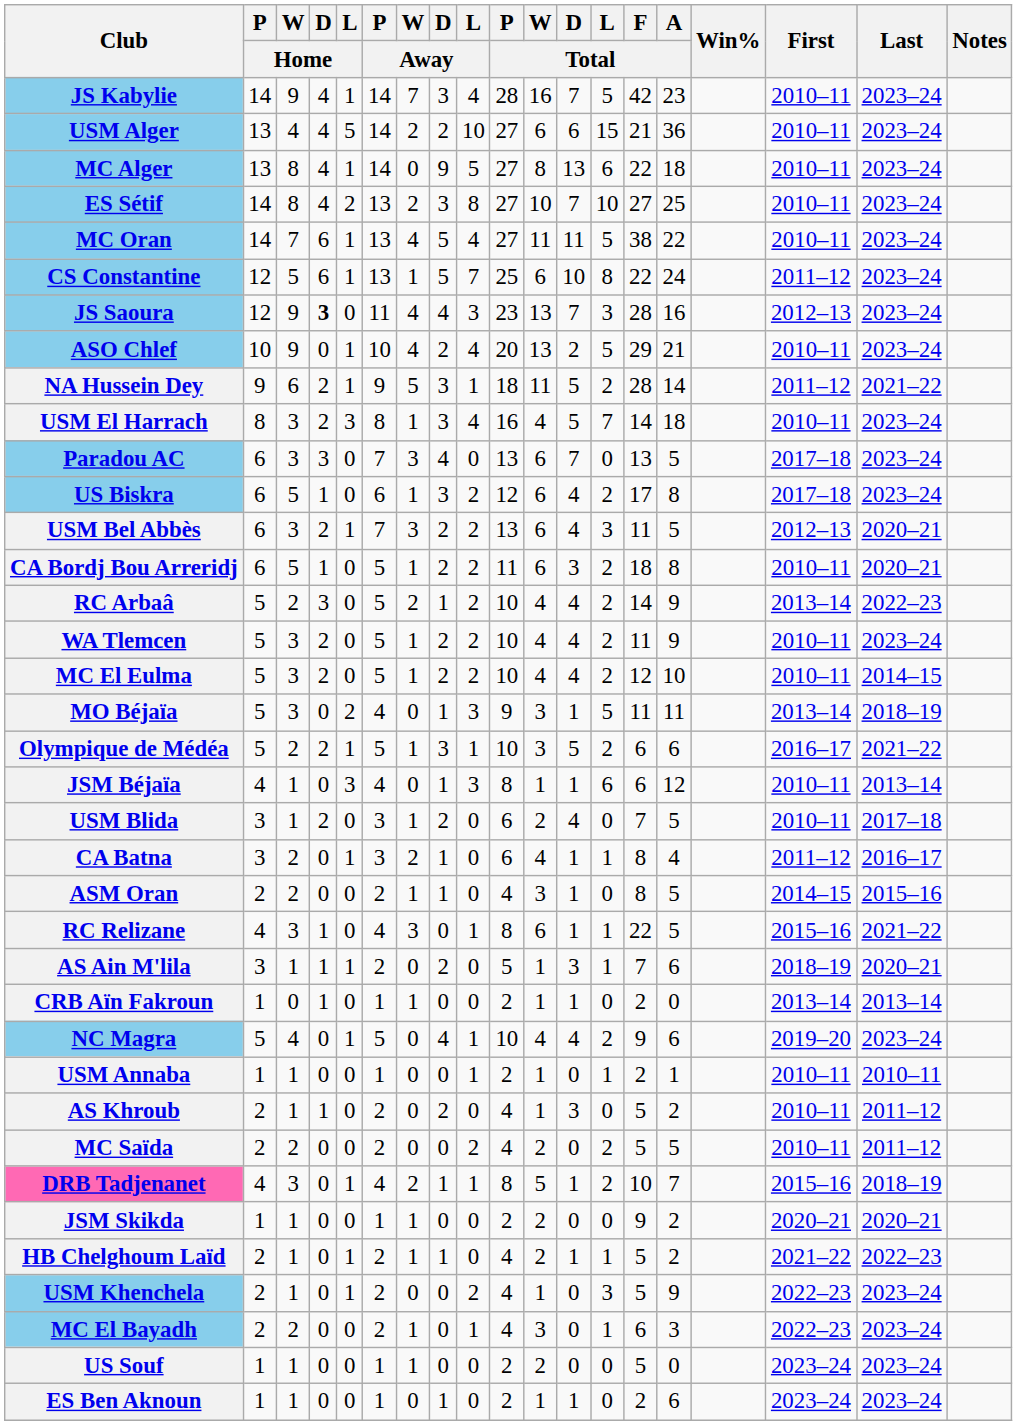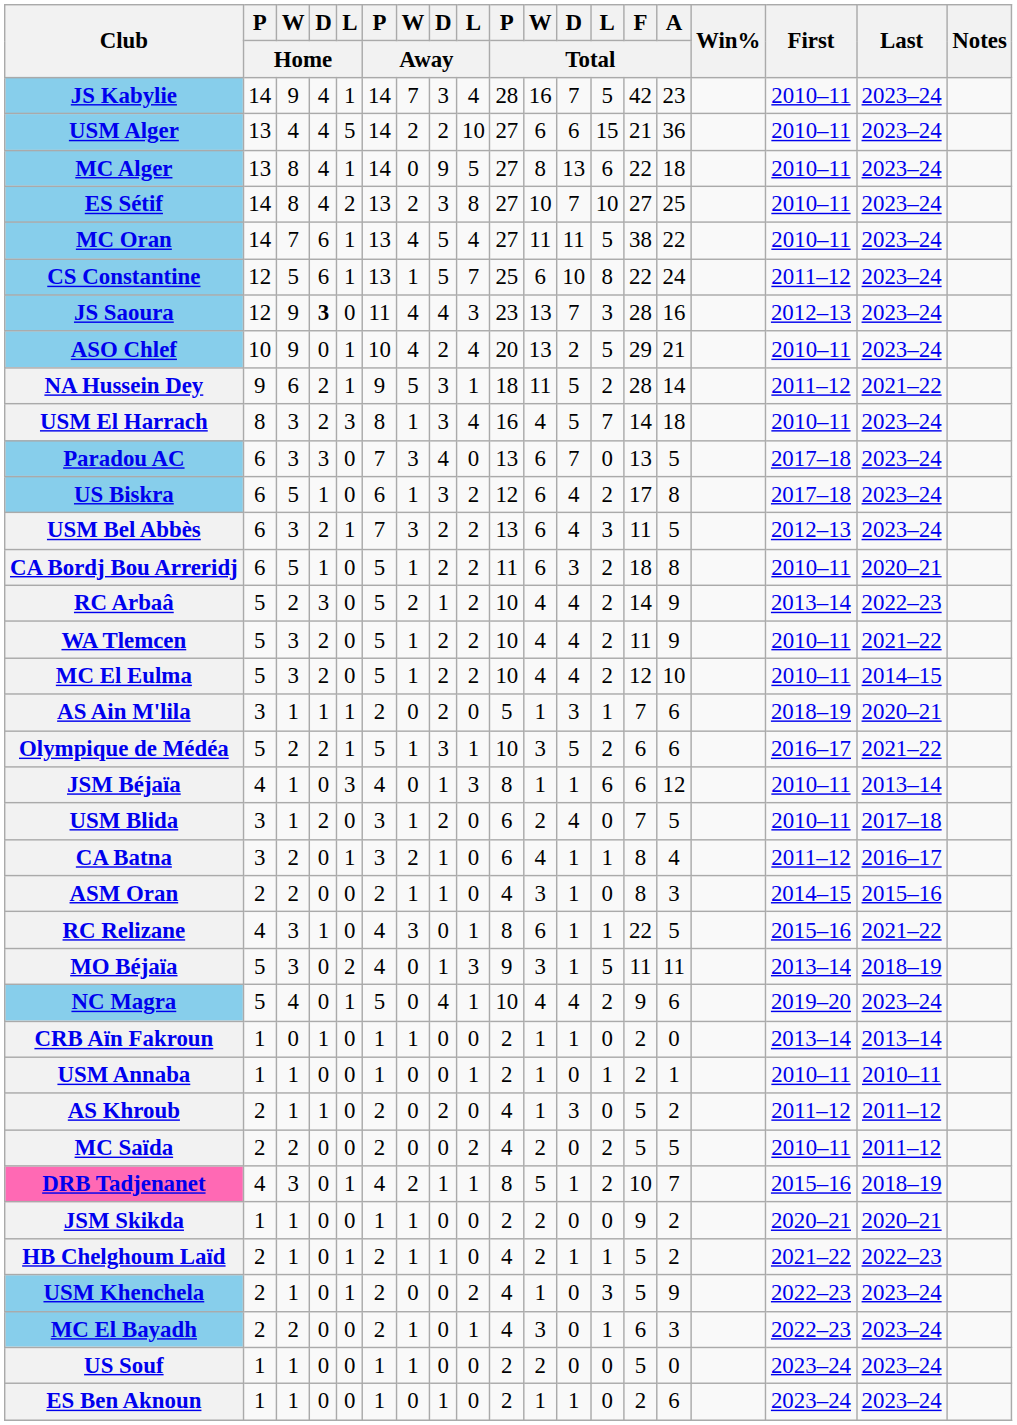USM Bel Abbès | Last: 2020–21 -> 2023–24
WA Tlemcen | Last: 2023–24 -> 2021–22
rows swapped: MO Béjaïa <-> AS Ain M'lila
ASM Oran | A / Total: 5 -> 3
rows swapped: NC Magra <-> CRB Aïn Fakroun
AS Khroub | First: 2010–11 -> 2011–12
